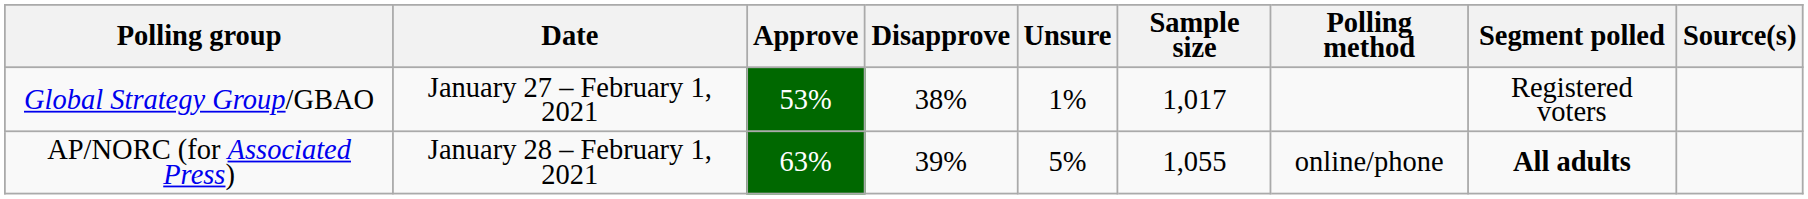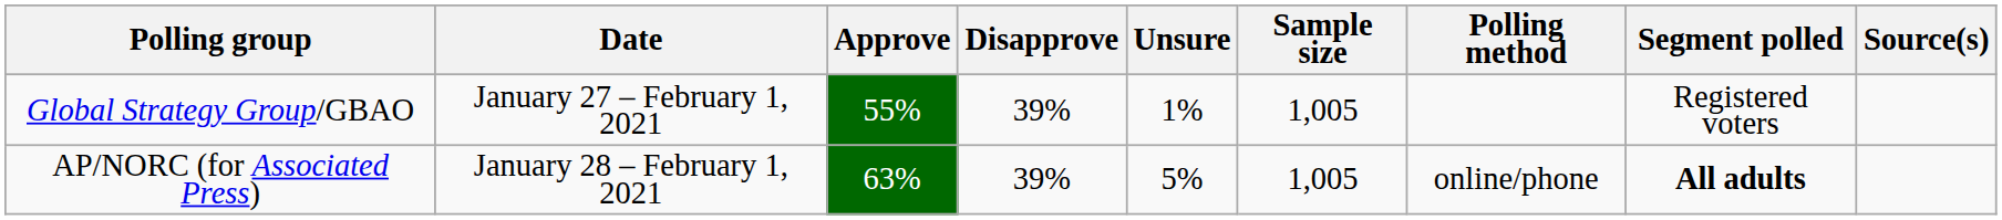Global Strategy Group/GBAO | Approve: 53% -> 55%
Global Strategy Group/GBAO | Disapprove: 38% -> 39%
Global Strategy Group/GBAO | Sample size: 1,017 -> 1,005
AP/NORC (for Associated Press) | Sample size: 1,055 -> 1,005
